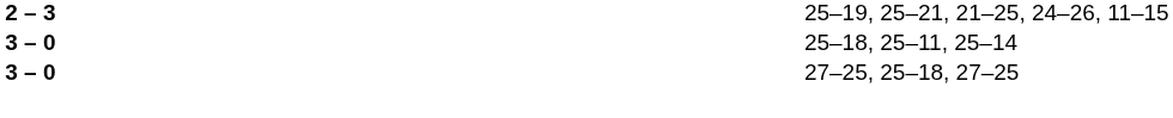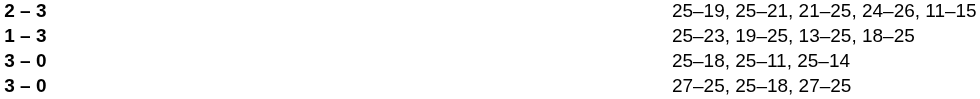+ row: 1 – 3 | 25–23, 19–25, 13–25, 18–25
